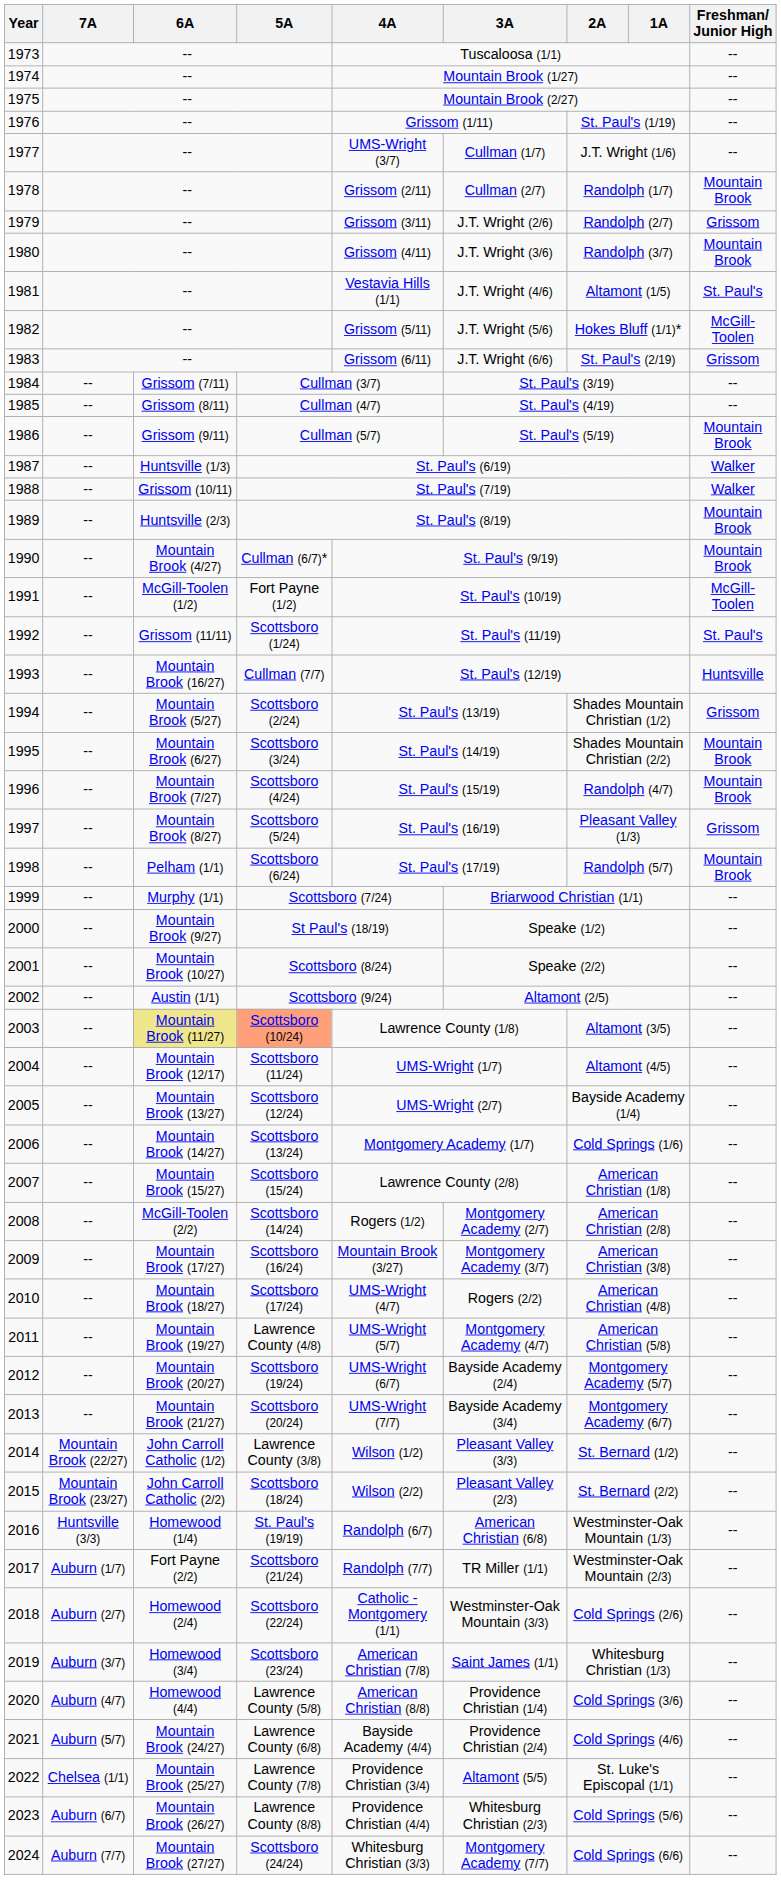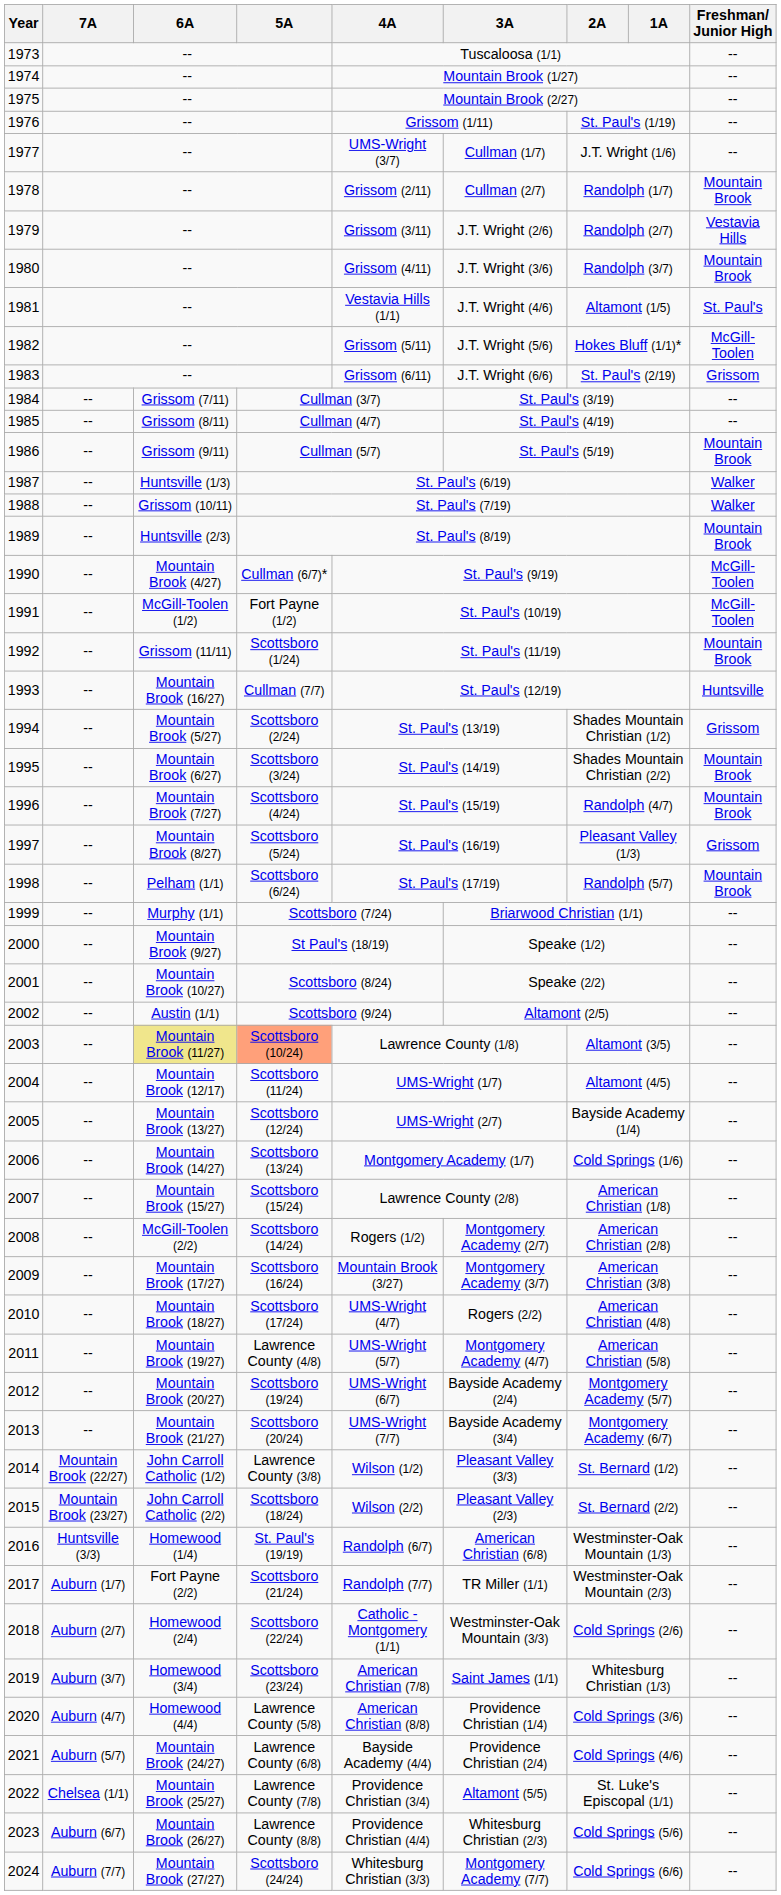1979 | Freshman/ Junior High: Grissom -> Vestavia Hills
1990 | Freshman/ Junior High: Mountain Brook -> McGill-Toolen
1992 | Freshman/ Junior High: St. Paul's -> Mountain Brook
